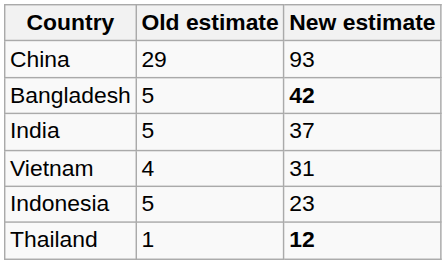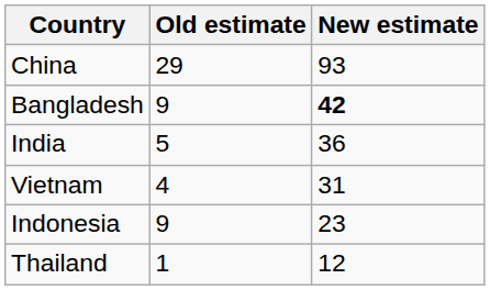Bangladesh | Old estimate: 5 -> 9
India | New estimate: 37 -> 36
Indonesia | Old estimate: 5 -> 9
Thailand | New estimate: bold -> normal
